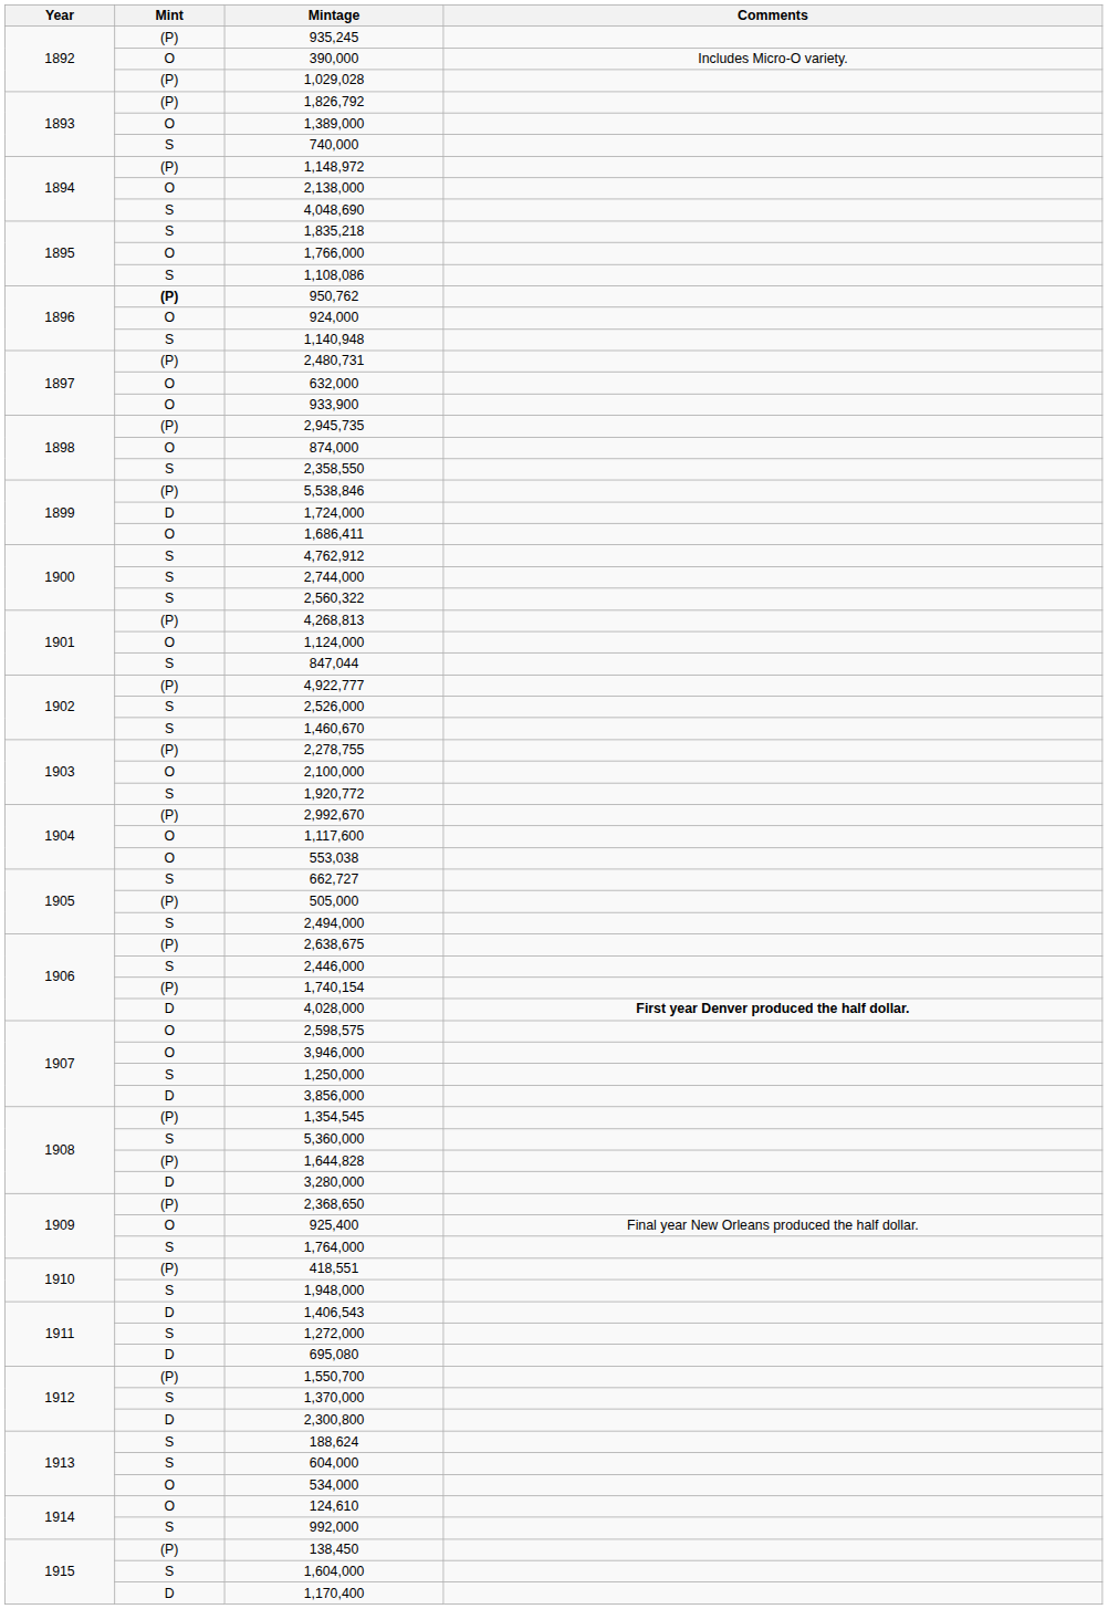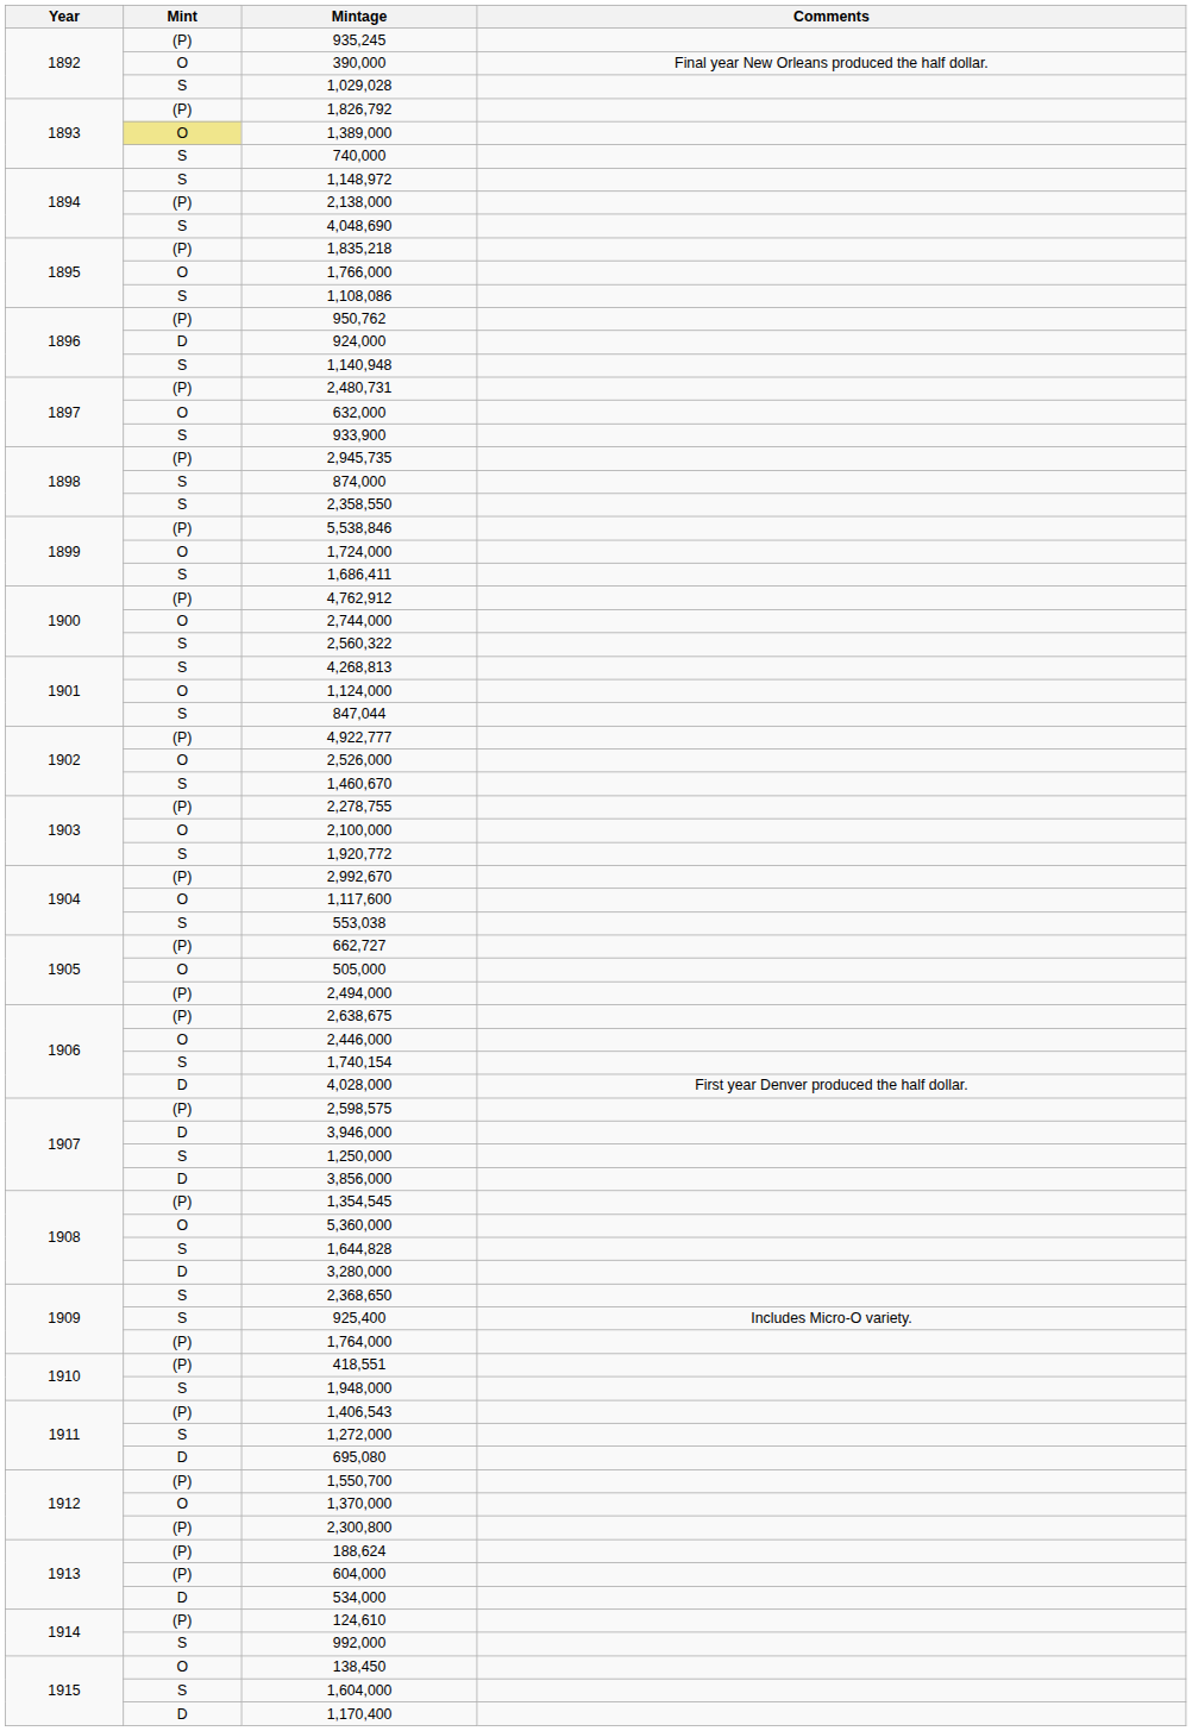390,000 | Comments: Includes Micro-O variety. -> Final year New Orleans produced the half dollar.
1,029,028 | Mint: (P) -> S
1,389,000 | Mint: no background -> khaki background
1,148,972 | Mint: (P) -> S
2,138,000 | Mint: O -> (P)
1,835,218 | Mint: S -> (P)
950,762 | Mint: bold -> normal
924,000 | Mint: O -> D
933,900 | Mint: O -> S
874,000 | Mint: O -> S
1,724,000 | Mint: D -> O
1,686,411 | Mint: O -> S
4,762,912 | Mint: S -> (P)
2,744,000 | Mint: S -> O
4,268,813 | Mint: (P) -> S
2,526,000 | Mint: S -> O
553,038 | Mint: O -> S
662,727 | Mint: S -> (P)
505,000 | Mint: (P) -> O
2,494,000 | Mint: S -> (P)
2,446,000 | Mint: S -> O
1,740,154 | Mint: (P) -> S
4,028,000 | Comments: bold -> normal
2,598,575 | Mint: O -> (P)
3,946,000 | Mint: O -> D
5,360,000 | Mint: S -> O
1,644,828 | Mint: (P) -> S
2,368,650 | Mint: (P) -> S
925,400 | Mint: O -> S
925,400 | Comments: Final year New Orleans produced the half dollar. -> Includes Micro-O variety.
1,764,000 | Mint: S -> (P)
1,406,543 | Mint: D -> (P)
1,370,000 | Mint: S -> O
2,300,800 | Mint: D -> (P)
188,624 | Mint: S -> (P)
604,000 | Mint: S -> (P)
534,000 | Mint: O -> D
124,610 | Mint: O -> (P)
138,450 | Mint: (P) -> O
